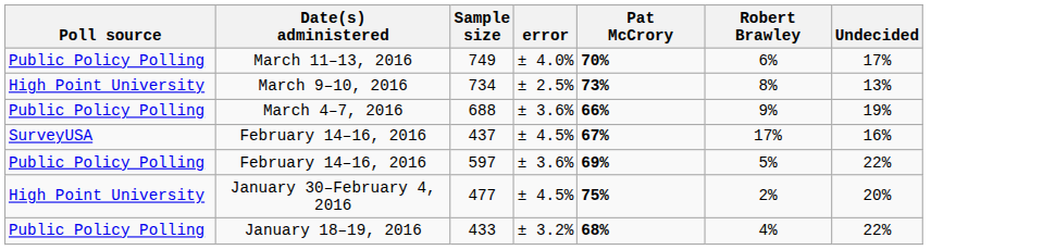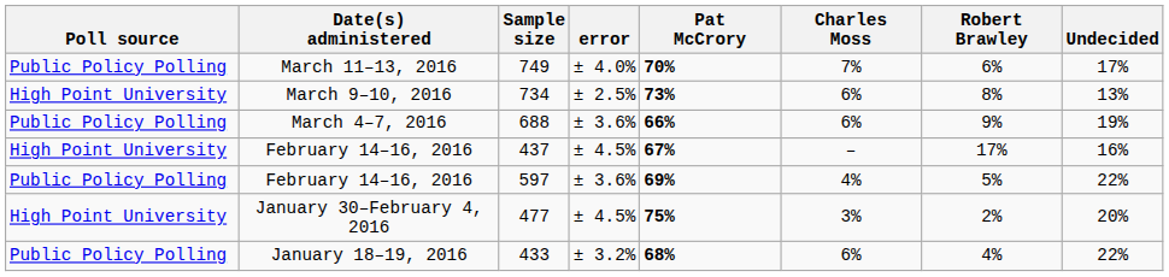+ column: Charles Moss | 7% | 6% | 6% | – | 4% | 3% | 6%
437 | Poll source: SurveyUSA -> High Point University
